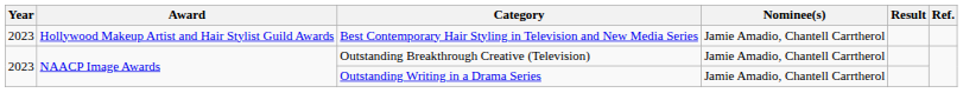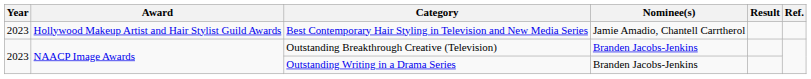Outstanding Breakthrough Creative (Television) | Nominee(s): Jamie Amadio, Chantell Carrtherol -> Branden Jacobs-Jenkins
Outstanding Writing in a Drama Series | Nominee(s): Jamie Amadio, Chantell Carrtherol -> Branden Jacobs-Jenkins
